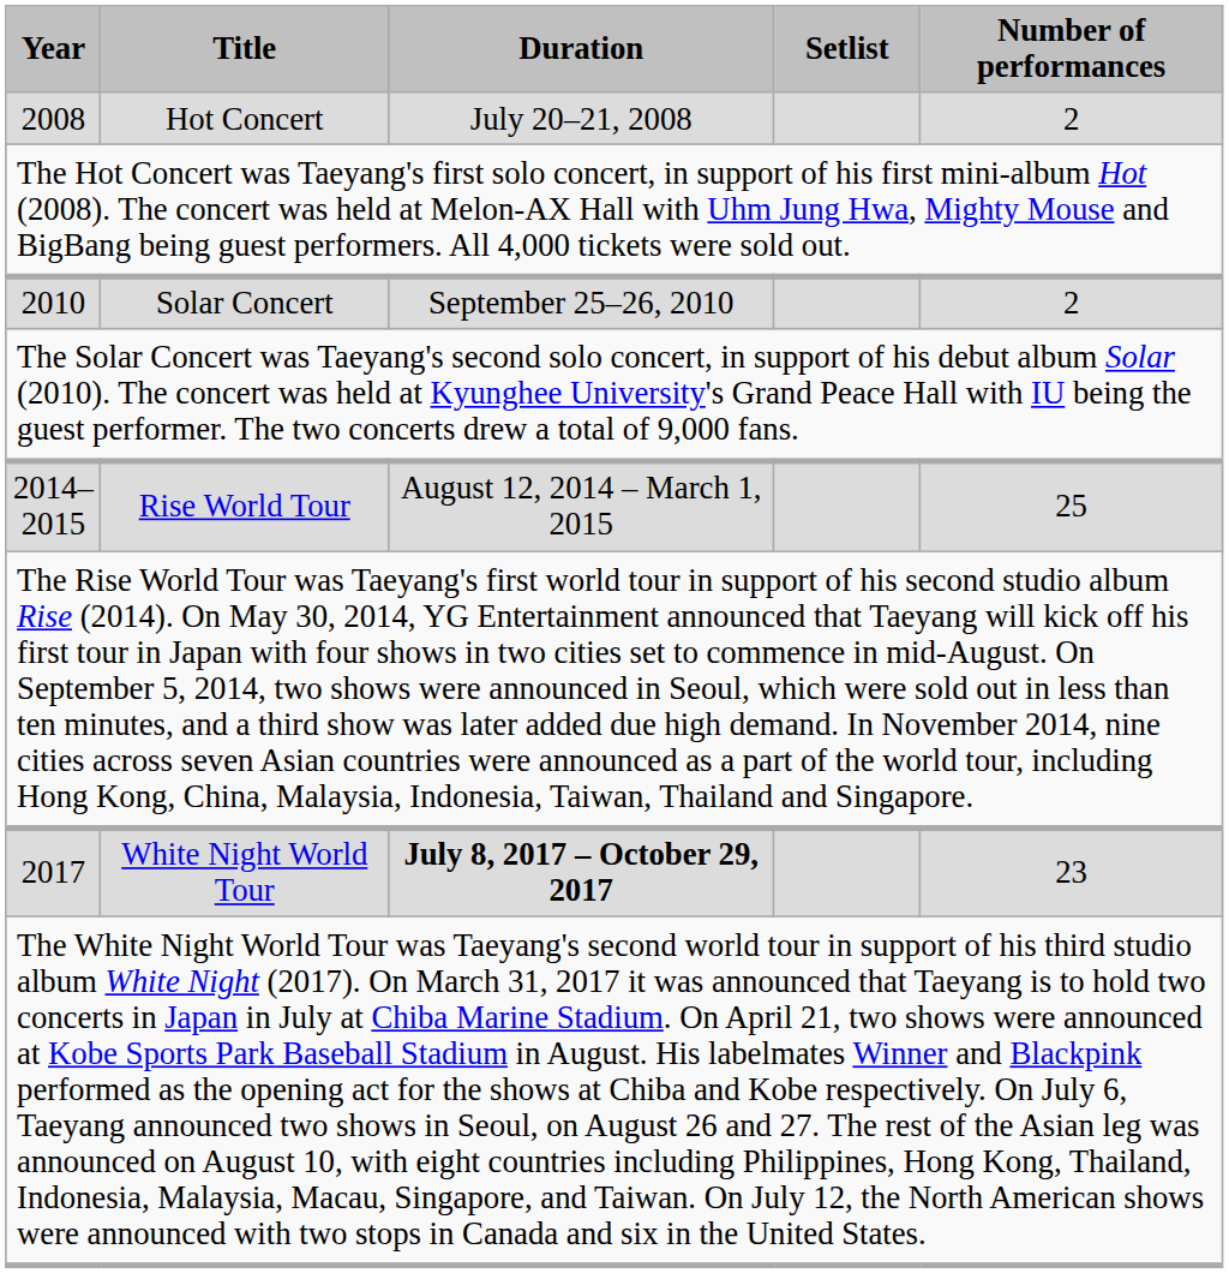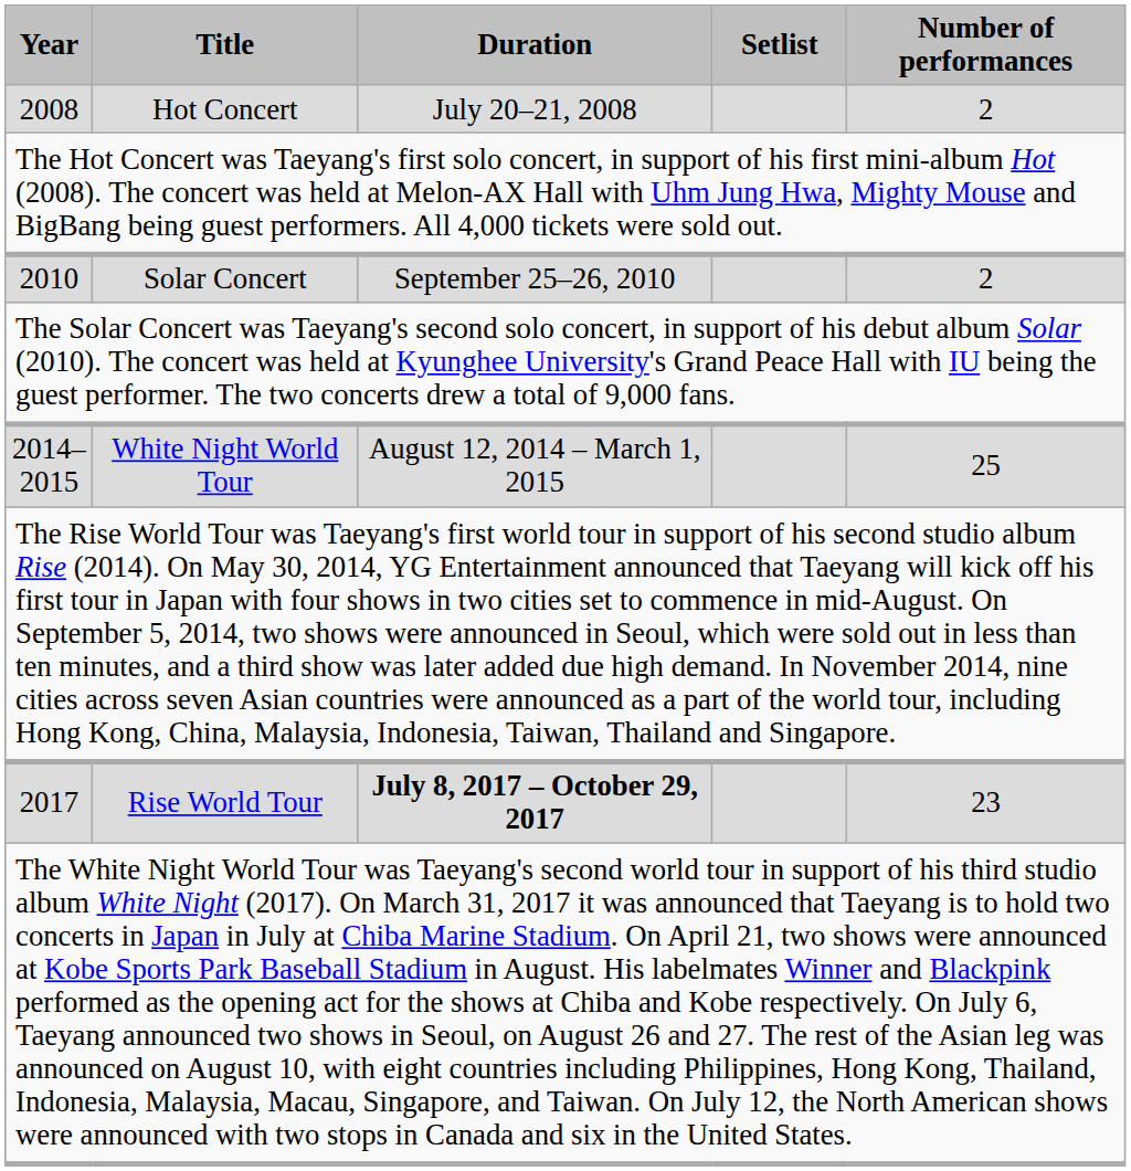2014–2015 | Title: Rise World Tour -> White Night World Tour
2017 | Title: White Night World Tour -> Rise World Tour
